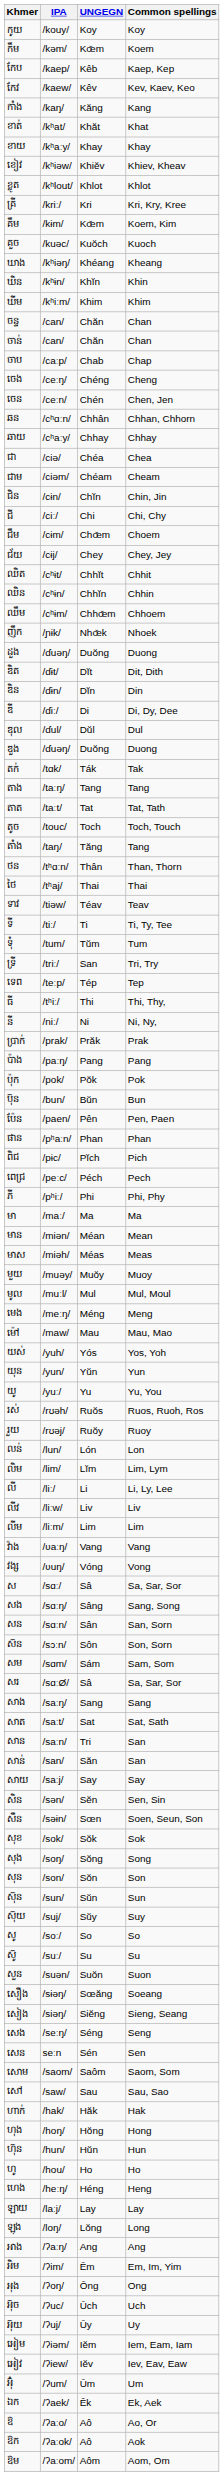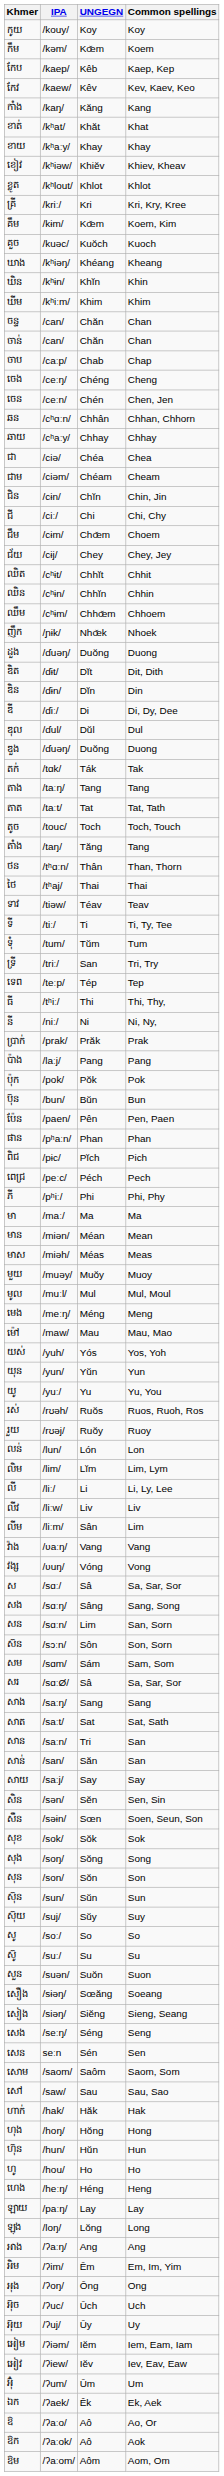ប៉ាង | IPA: /paːŋ/ -> /laːj/
លីម | UNGEGN: Lim -> Sân
សន | UNGEGN: Sân -> Lim
ឡាយ | IPA: /laːj/ -> /paːŋ/
